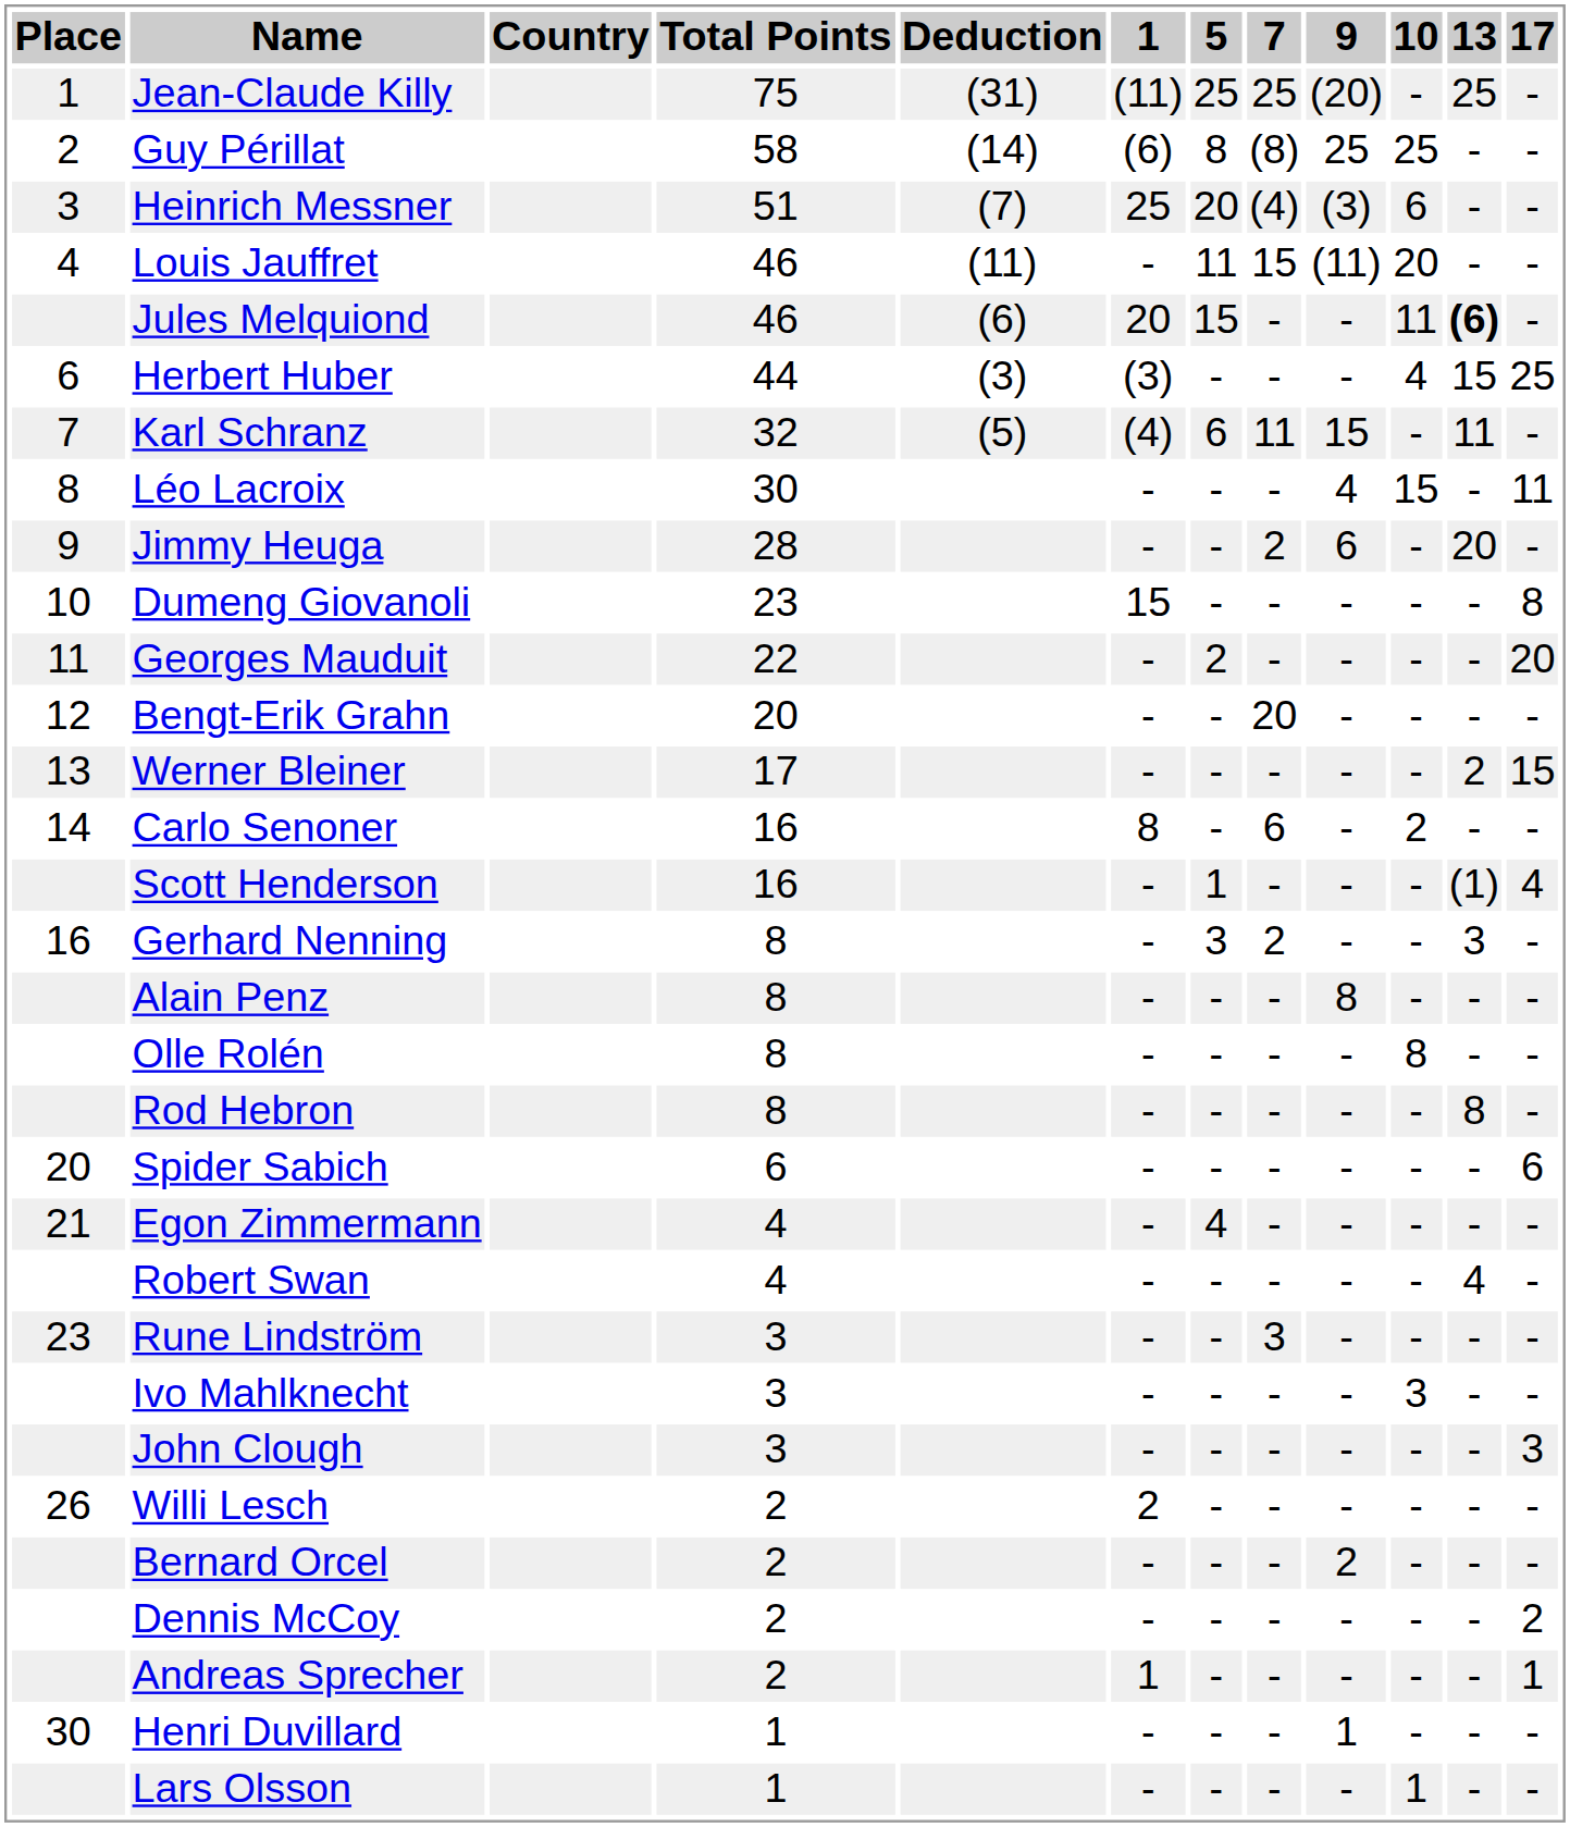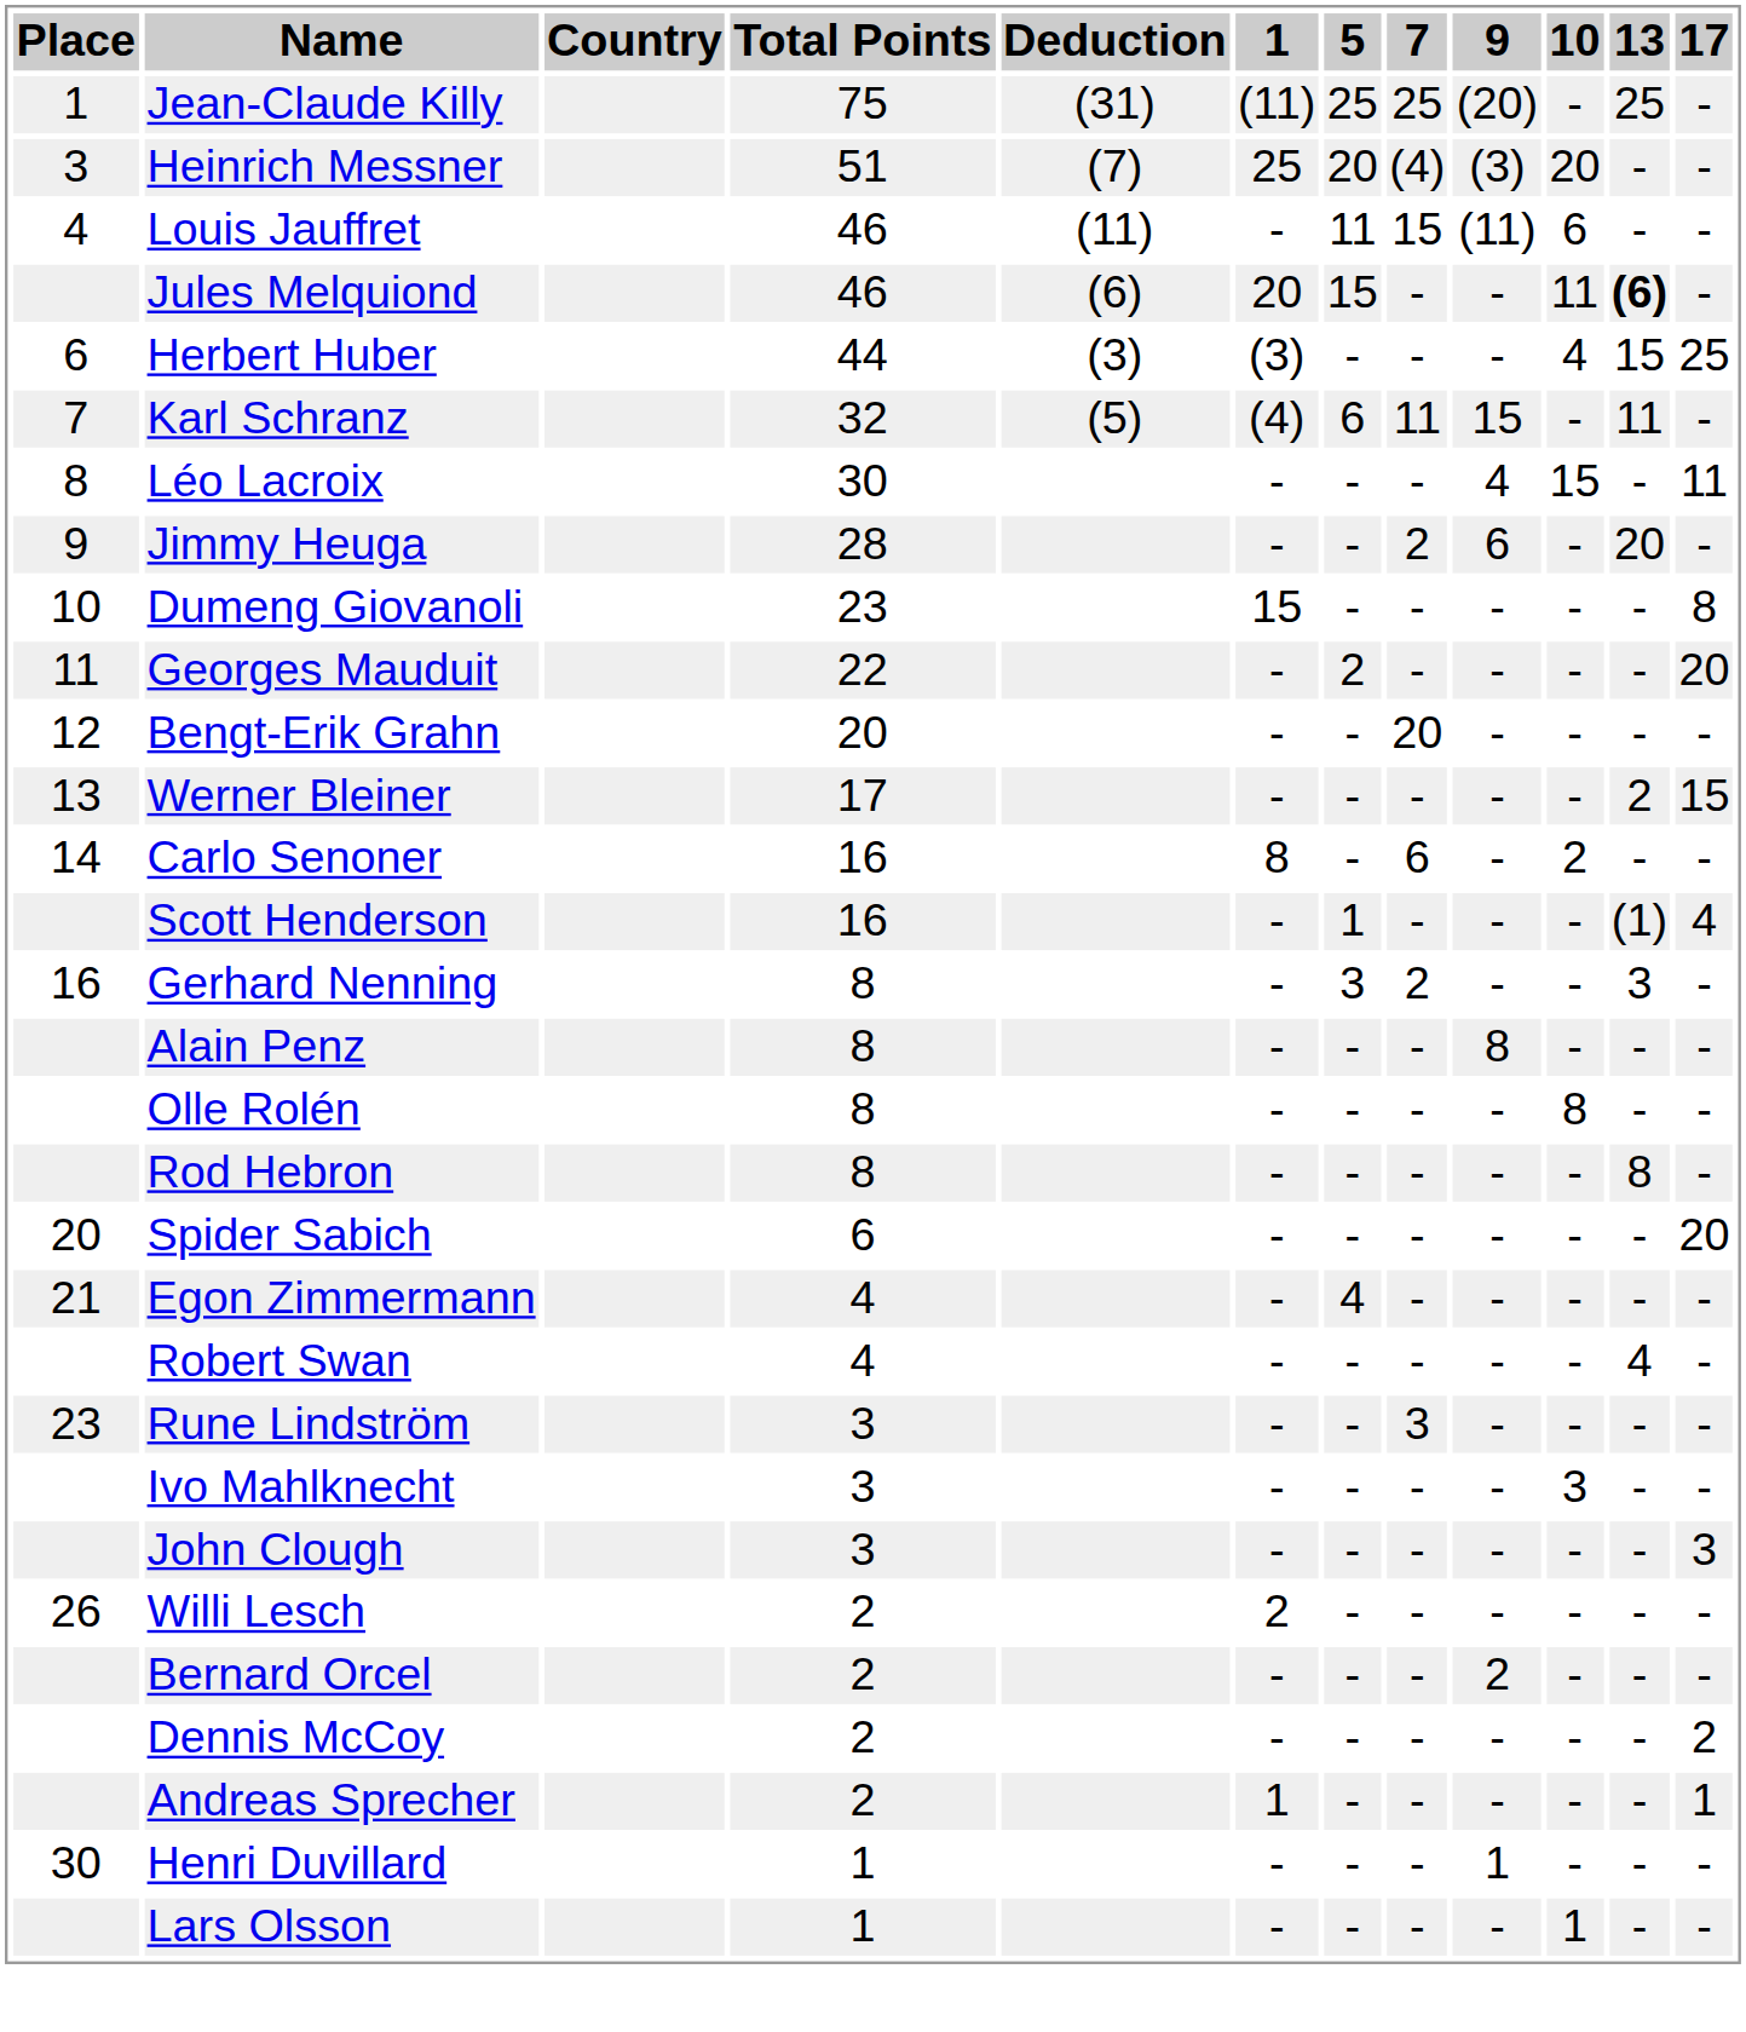- row: 2 | Guy Périllat | 58 | (14) | (6) | 8 | (8) | 25 | 25 | - | -
Heinrich Messner | 10: 6 -> 20
Louis Jauffret | 10: 20 -> 6
Spider Sabich | 17: 6 -> 20
